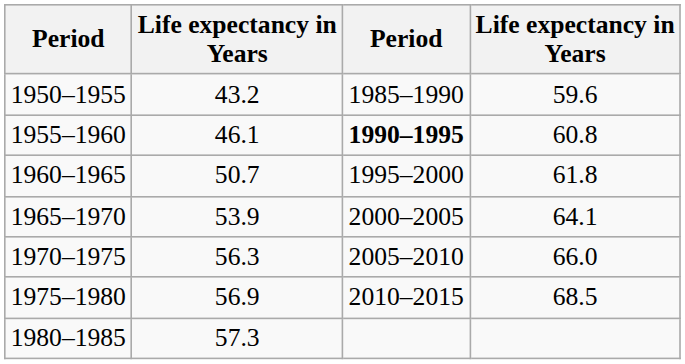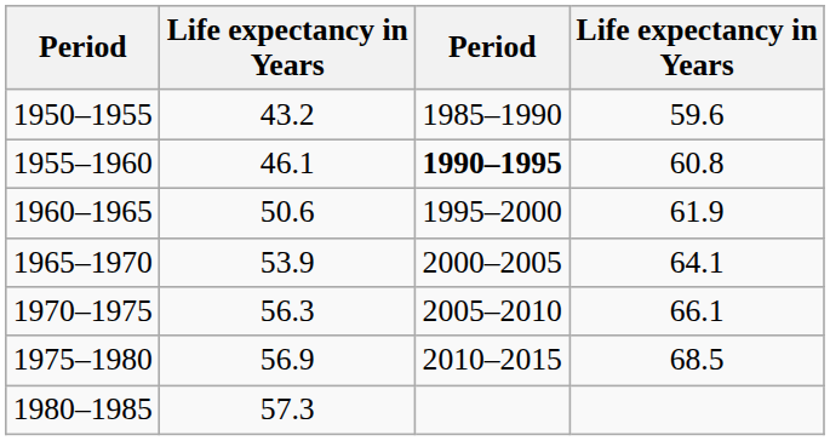1960–1965 | column 2: 50.7 -> 50.6
1960–1965 | column 4: 61.8 -> 61.9
1970–1975 | column 4: 66.0 -> 66.1
